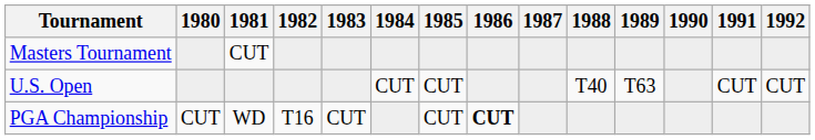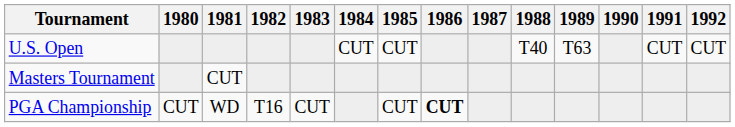rows swapped: Masters Tournament <-> U.S. Open
